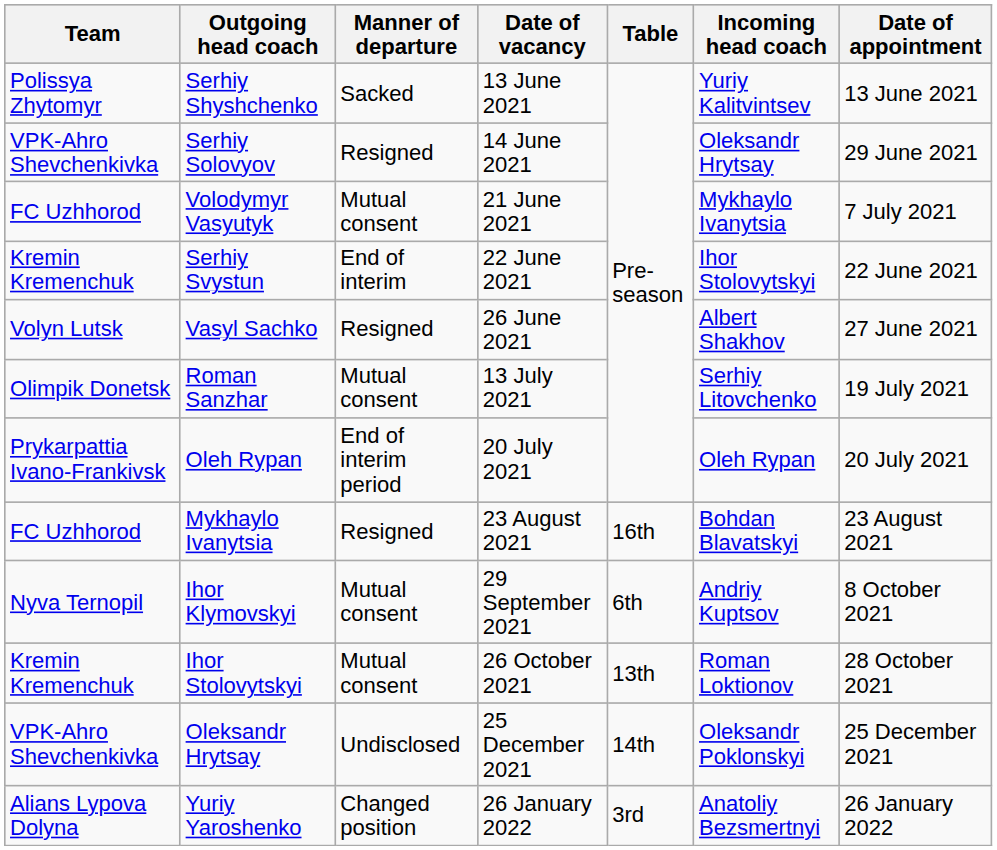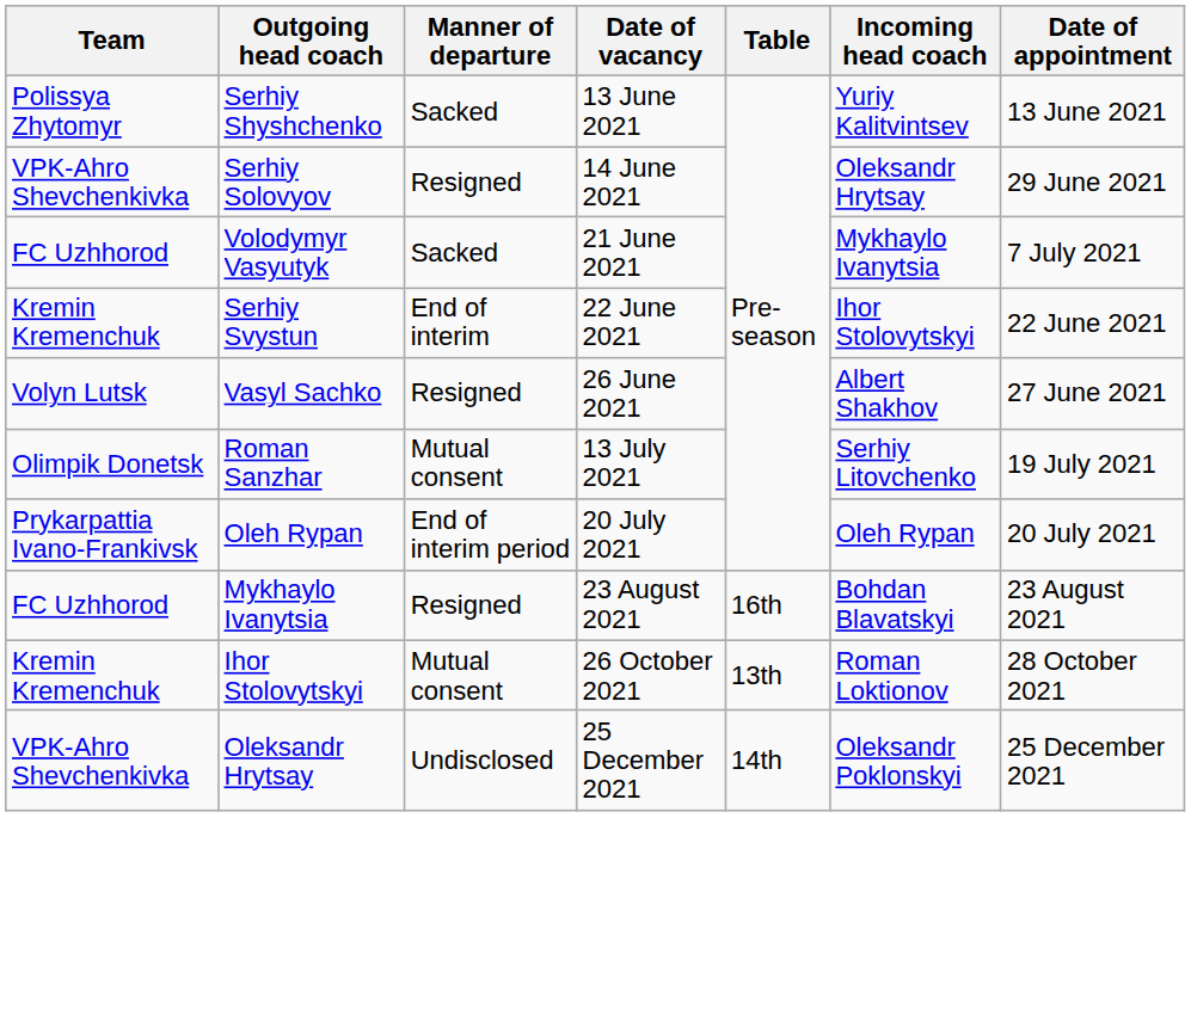Volodymyr Vasyutyk | Manner of departure: Mutual consent -> Sacked
- row: Nyva Ternopil | Ihor Klymovskyi | Mutual consent | 29 September 2021 | 6th | Andriy Kuptsov | 8 October 2021
- row: Alians Lypova Dolyna | Yuriy Yaroshenko | Changed position | 26 January 2022 | 3rd | Anatoliy Bezsmertnyi | 26 January 2022
